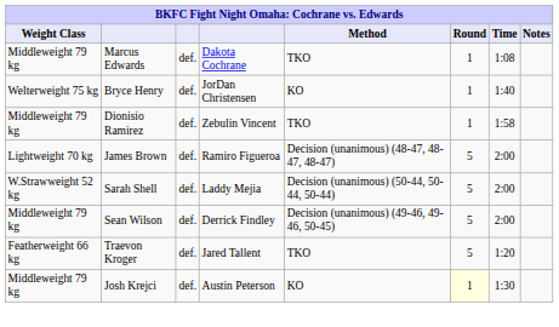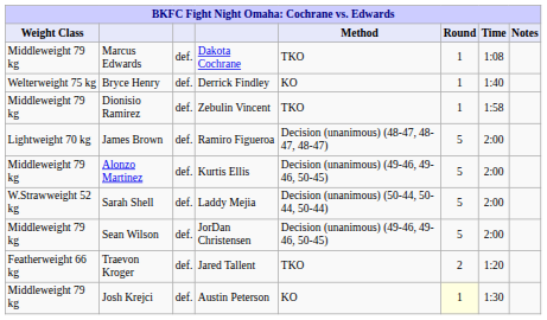Bryce Henry | column 4: JorDan Christensen -> Derrick Findley
+ row: Middleweight 79 kg | Alonzo Martinez | def. | Kurtis Ellis | Decision (unanimous) (49-46, 49-46, 50-45) | 5 | 2:00
Sean Wilson | column 4: Derrick Findley -> JorDan Christensen
Traevon Kroger | Round: 5 -> 2
